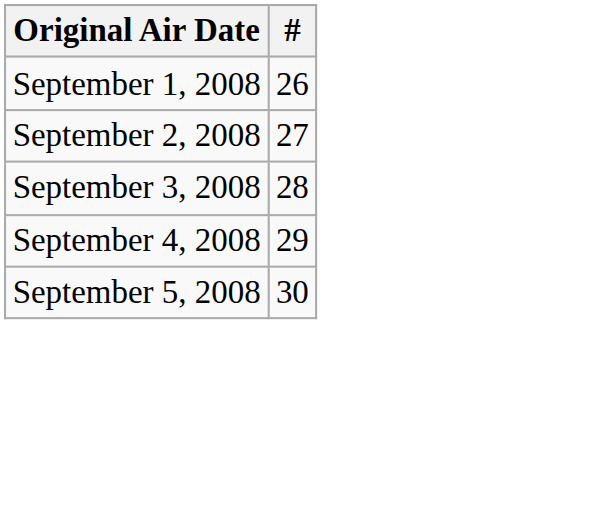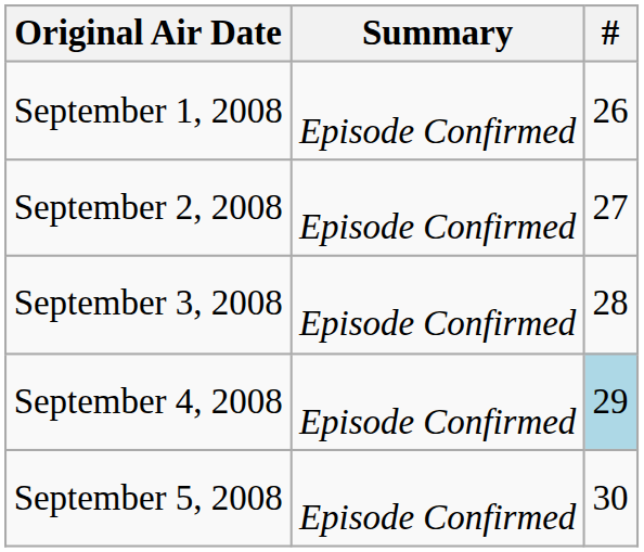+ column: Summary | Episode Confirmed | Episode Confirmed | Episode Confirmed | Episode Confirmed | Episode Confirmed
September 4, 2008 | #: no background -> lightblue background
